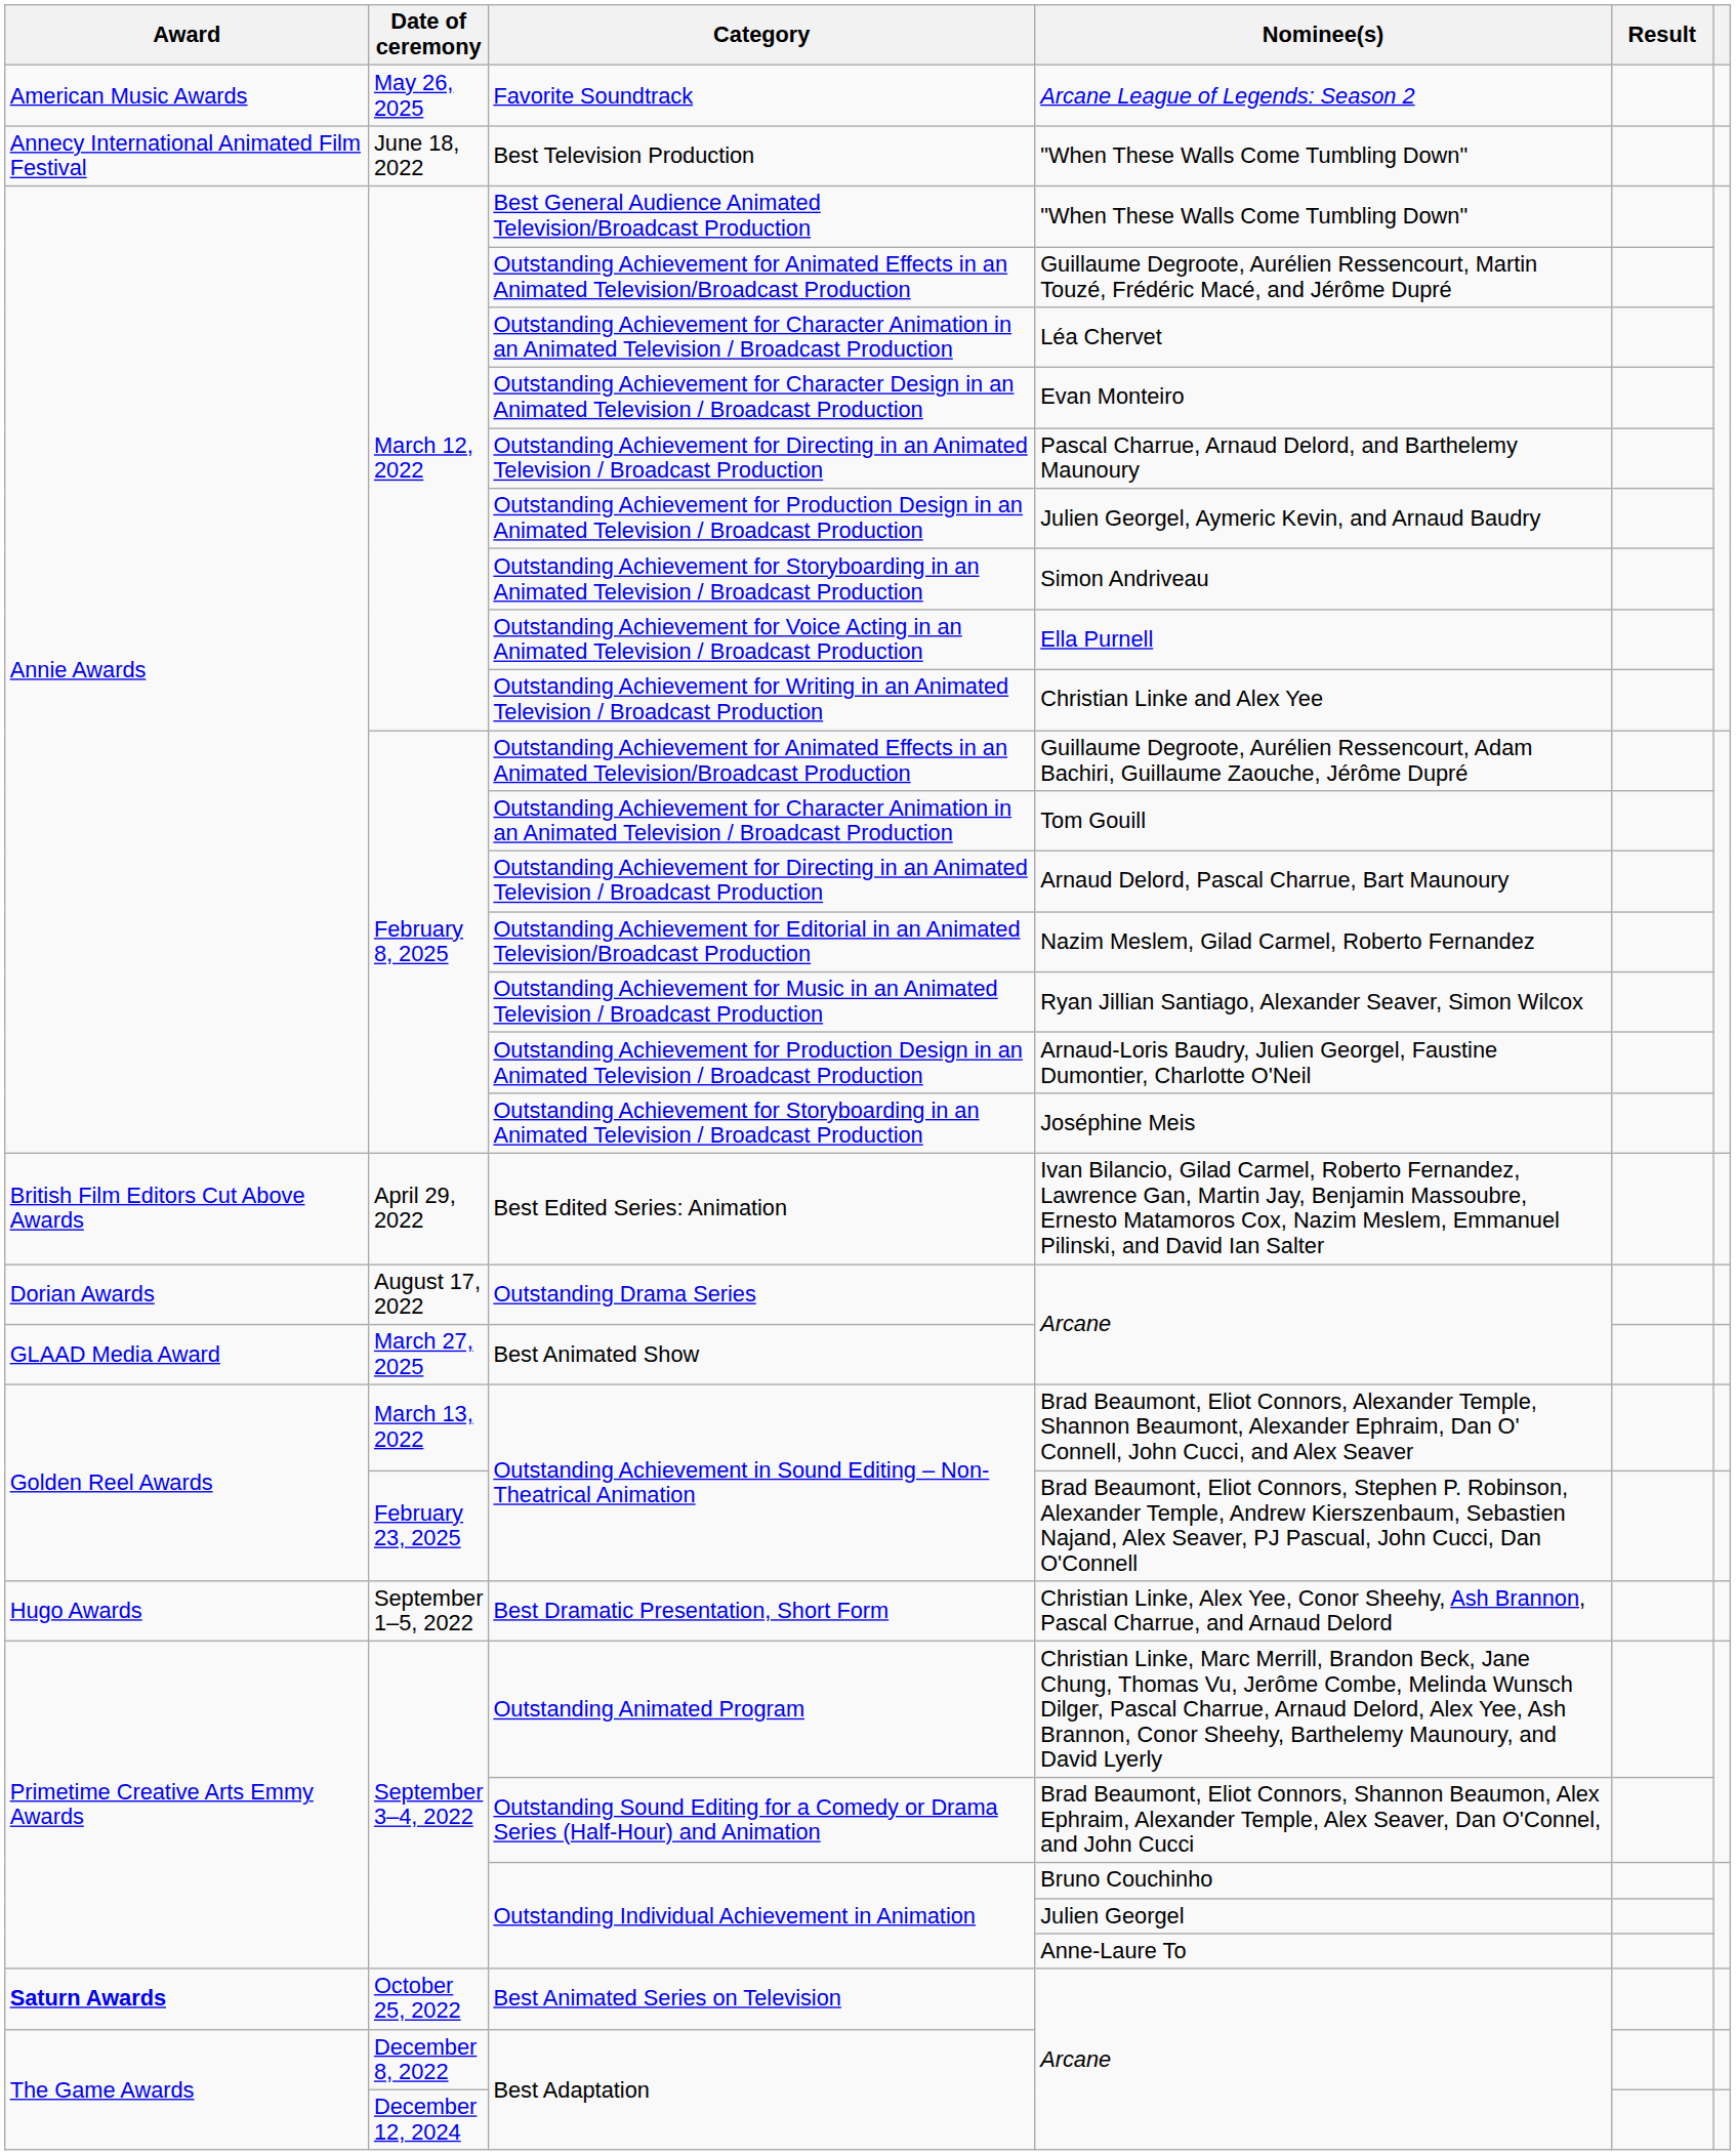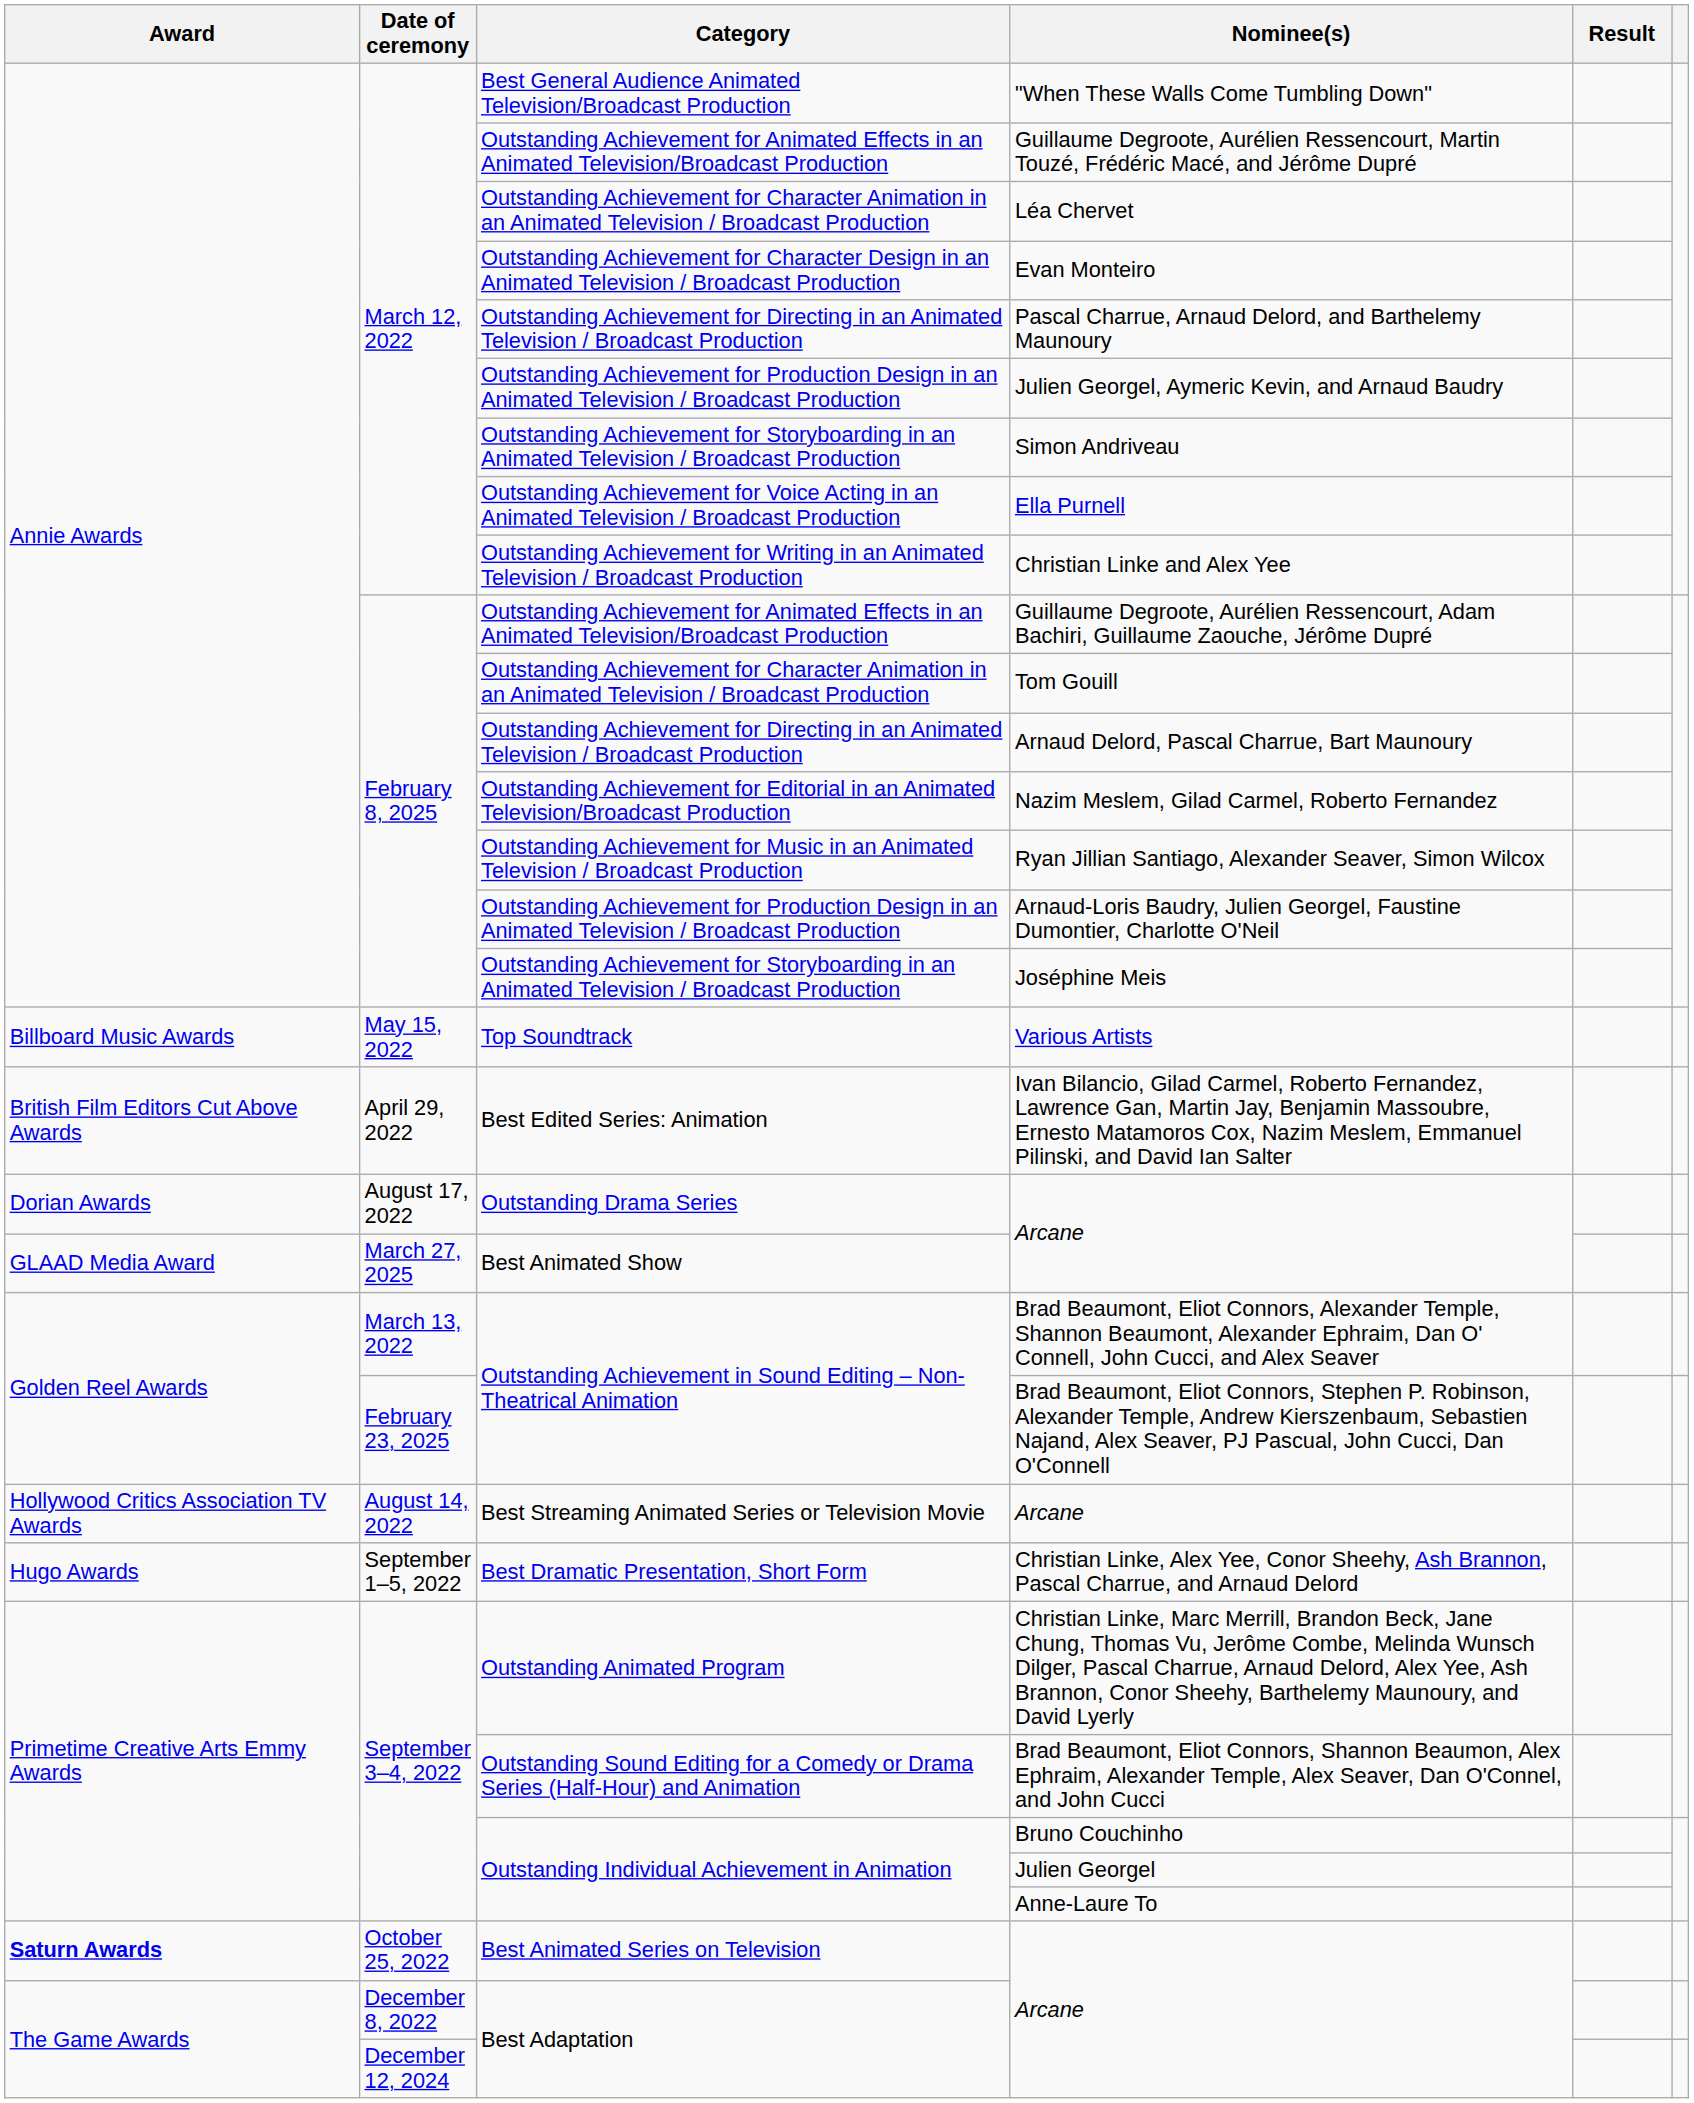- row: American Music Awards | May 26, 2025 | Favorite Soundtrack | Arcane League of Legends: Season 2
- row: Annecy International Animated Film Festival | June 18, 2022 | Best Television Production | "When These Walls Come Tumbling Down"
+ row: Billboard Music Awards | May 15, 2022 | Top Soundtrack | Various Artists
+ row: Hollywood Critics Association TV Awards | August 14, 2022 | Best Streaming Animated Series or Television Movie | Arcane
